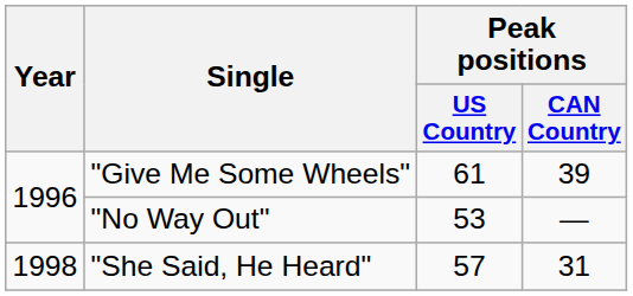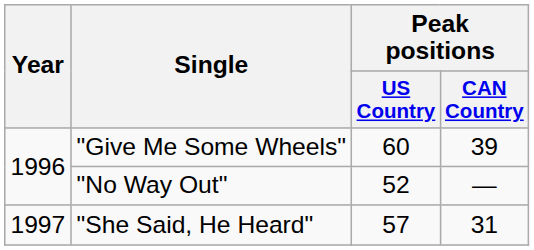"Give Me Some Wheels" | Peak positions / US Country: 61 -> 60
"No Way Out" | Peak positions / US Country: 53 -> 52
"She Said, He Heard" | Year: 1998 -> 1997
